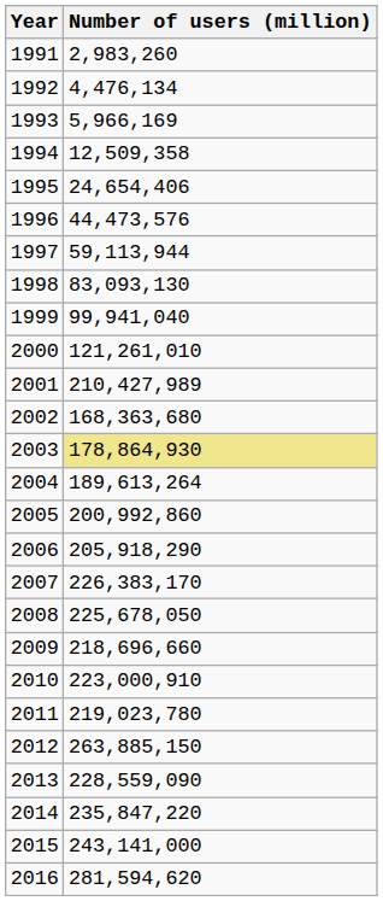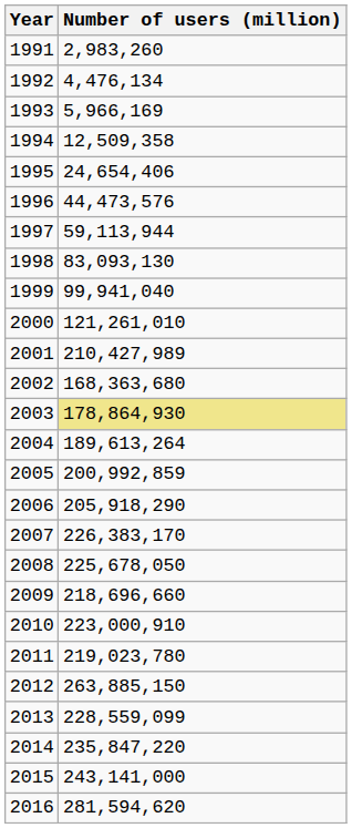2005 | Number of users (million): 200,992,860 -> 200,992,859
2013 | Number of users (million): 228,559,090 -> 228,559,099
